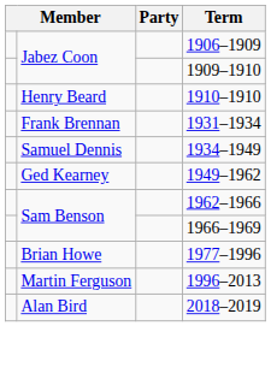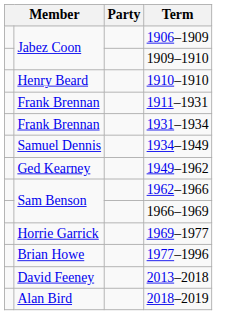+ row: Frank Brennan | 1911–1931
+ row: Horrie Garrick | 1969–1977
- row: Martin Ferguson | 1996–2013
+ row: David Feeney | 2013–2018
